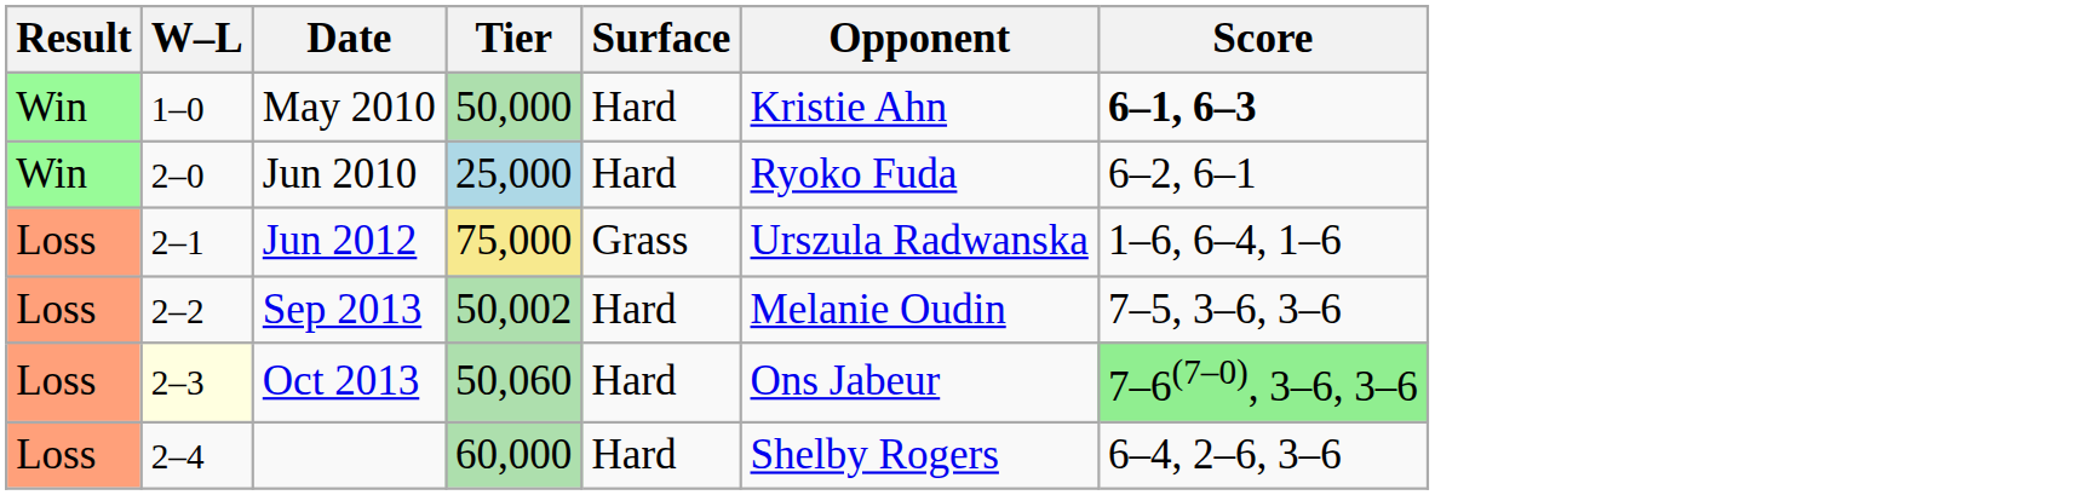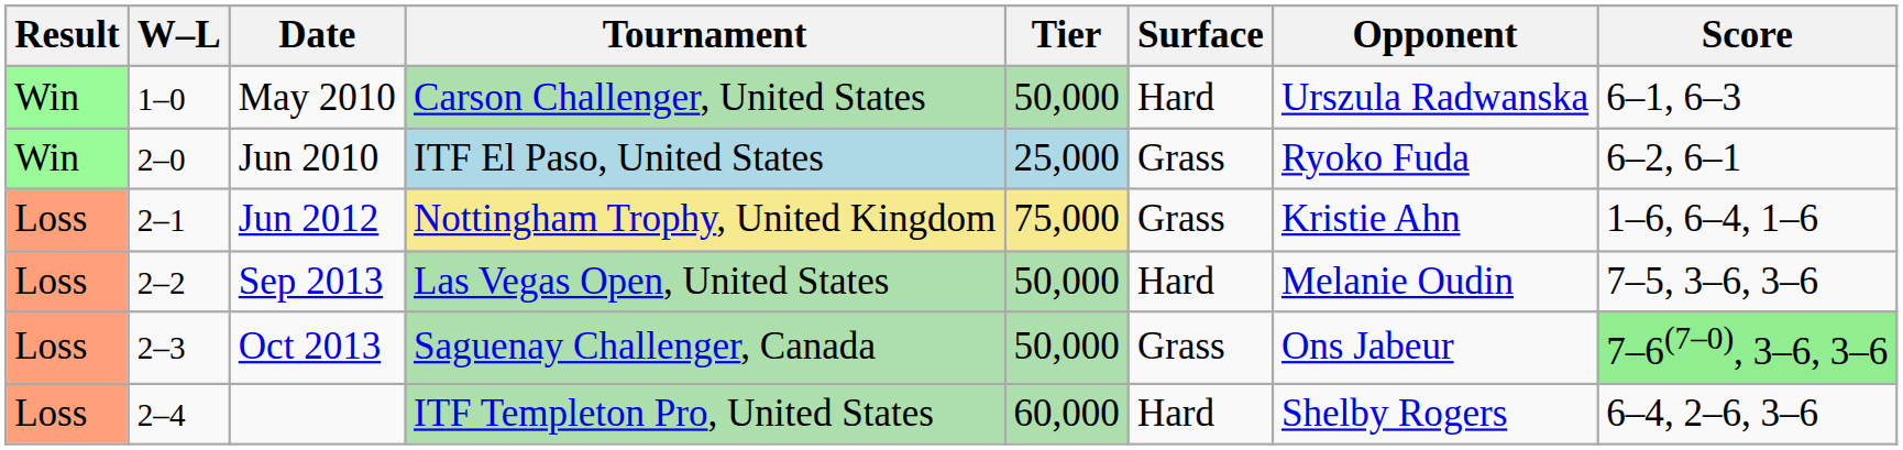+ column: Tournament | Carson Challenger, United States | ITF El Paso, United States | Nottingham Trophy, United Kingdom | Las Vegas Open, United States | Saguenay Challenger, Canada | ITF Templeton Pro, United States
May 2010 | Opponent: Kristie Ahn -> Urszula Radwanska
May 2010 | Score: bold -> normal
Jun 2010 | Surface: Hard -> Grass
Jun 2012 | Opponent: Urszula Radwanska -> Kristie Ahn
Sep 2013 | Tier: 50,002 -> 50,000
Oct 2013 | W–L: lightyellow background -> no background
Oct 2013 | Tier: 50,060 -> 50,000
Oct 2013 | Surface: Hard -> Grass
